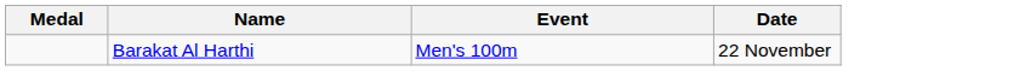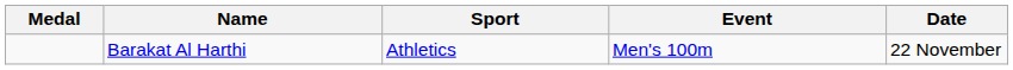+ column: Sport | Athletics
